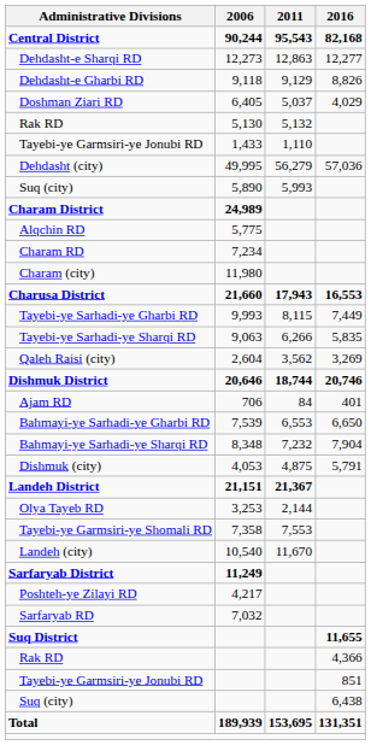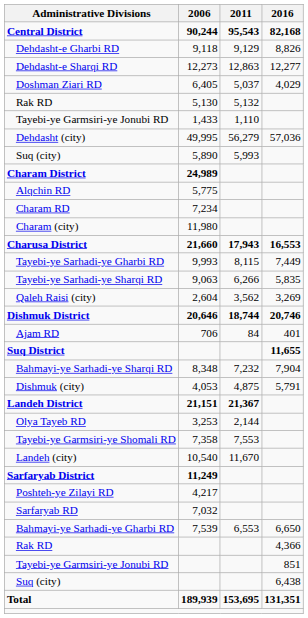rows swapped: Dehdasht-e Gharbi RD <-> Dehdasht-e Sharqi RD
rows swapped: Bahmayi-ye Sarhadi-ye Gharbi RD <-> Suq District
